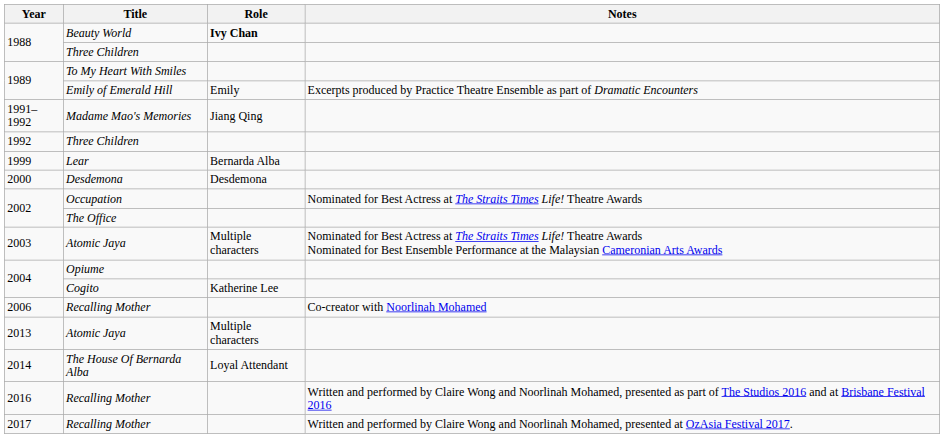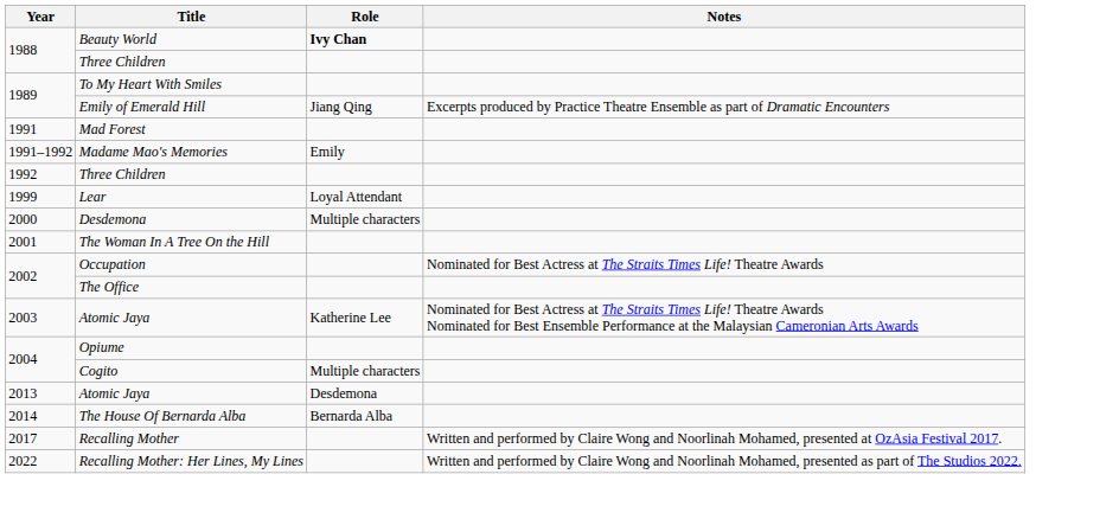1989 / Emily of Emerald Hill | Role: Emily -> Jiang Qing
+ row: 1991 | Mad Forest
1991–1992 | Role: Jiang Qing -> Emily
1999 | Role: Bernarda Alba -> Loyal Attendant
2000 | Role: Desdemona -> Multiple characters
+ row: 2001 | The Woman In A Tree On the Hill
2003 | Role: Multiple characters -> Katherine Lee
2004 / Cogito | Role: Katherine Lee -> Multiple characters
- row: 2006 | Recalling Mother | Co-creator with Noorlinah Mohamed
2013 | Role: Multiple characters -> Desdemona
2014 | Role: Loyal Attendant -> Bernarda Alba
- row: 2016 | Recalling Mother | Written and performed by Claire Wong and Noorlinah Mohamed, presented as part of The Studios 2016 and at Brisbane Festival 2016
+ row: 2022 | Recalling Mother: Her Lines, My Lines | Written and performed by Claire Wong and Noorlinah Mohamed, presented as part of The Studios 2022.
